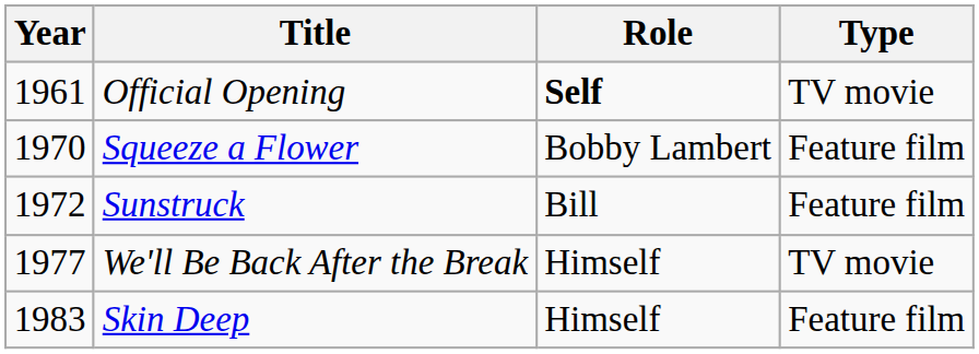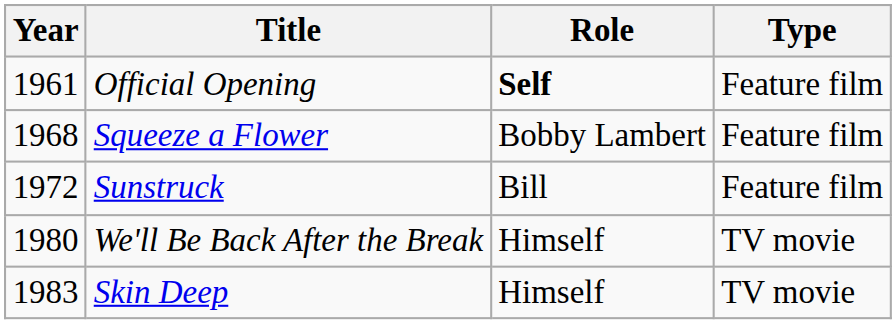Official Opening | Type: TV movie -> Feature film
Squeeze a Flower | Year: 1970 -> 1968
We'll Be Back After the Break | Year: 1977 -> 1980
Skin Deep | Type: Feature film -> TV movie
